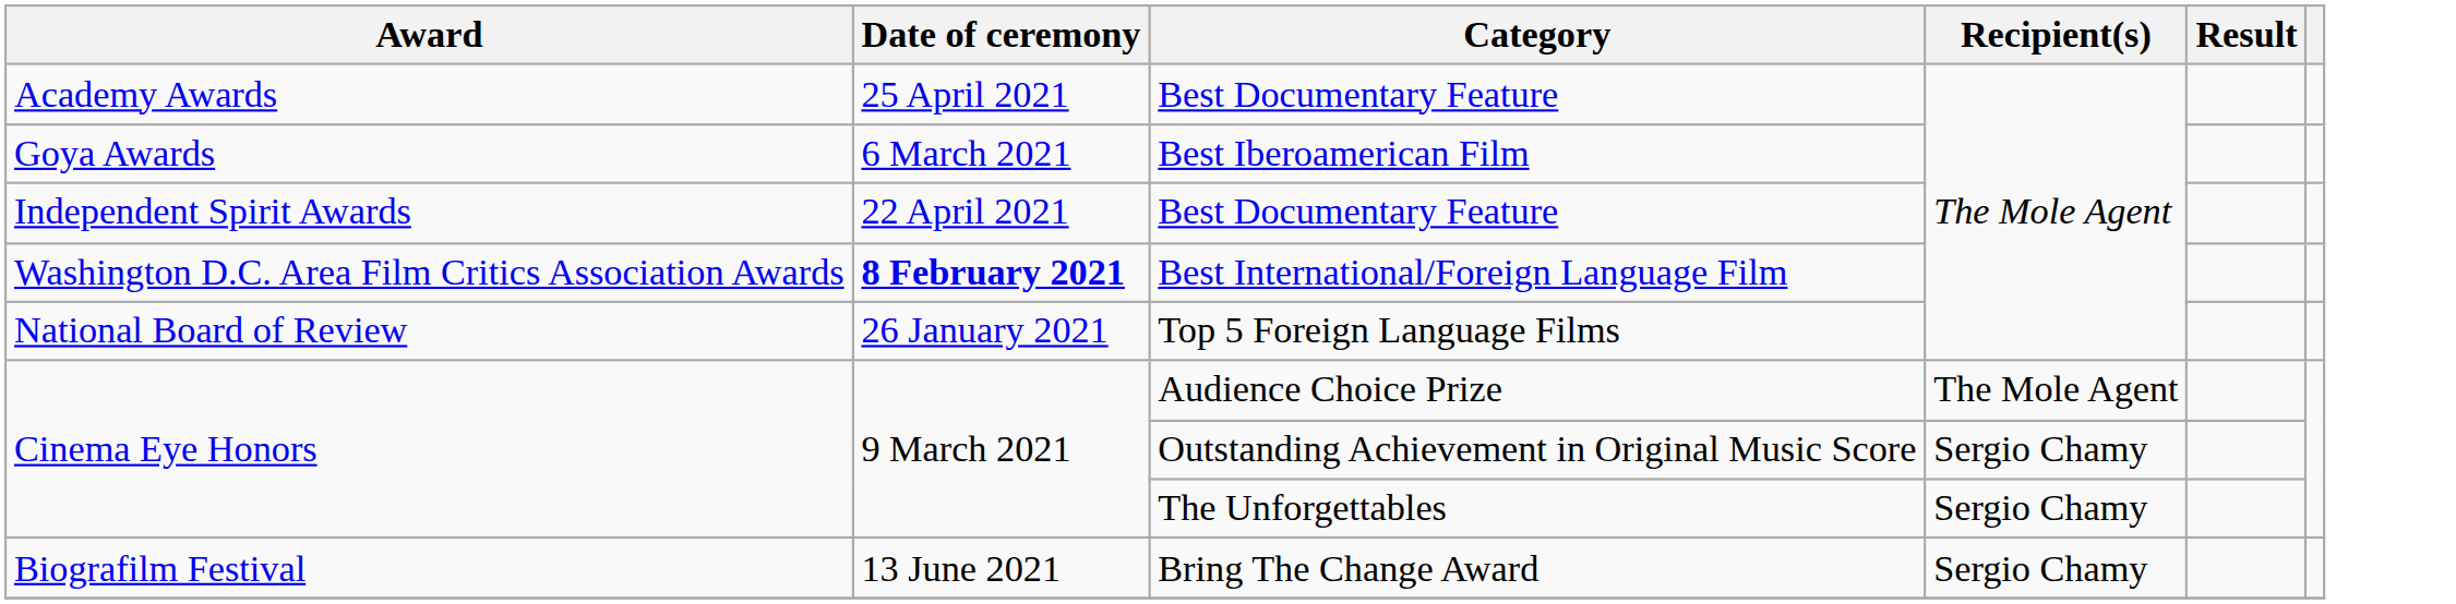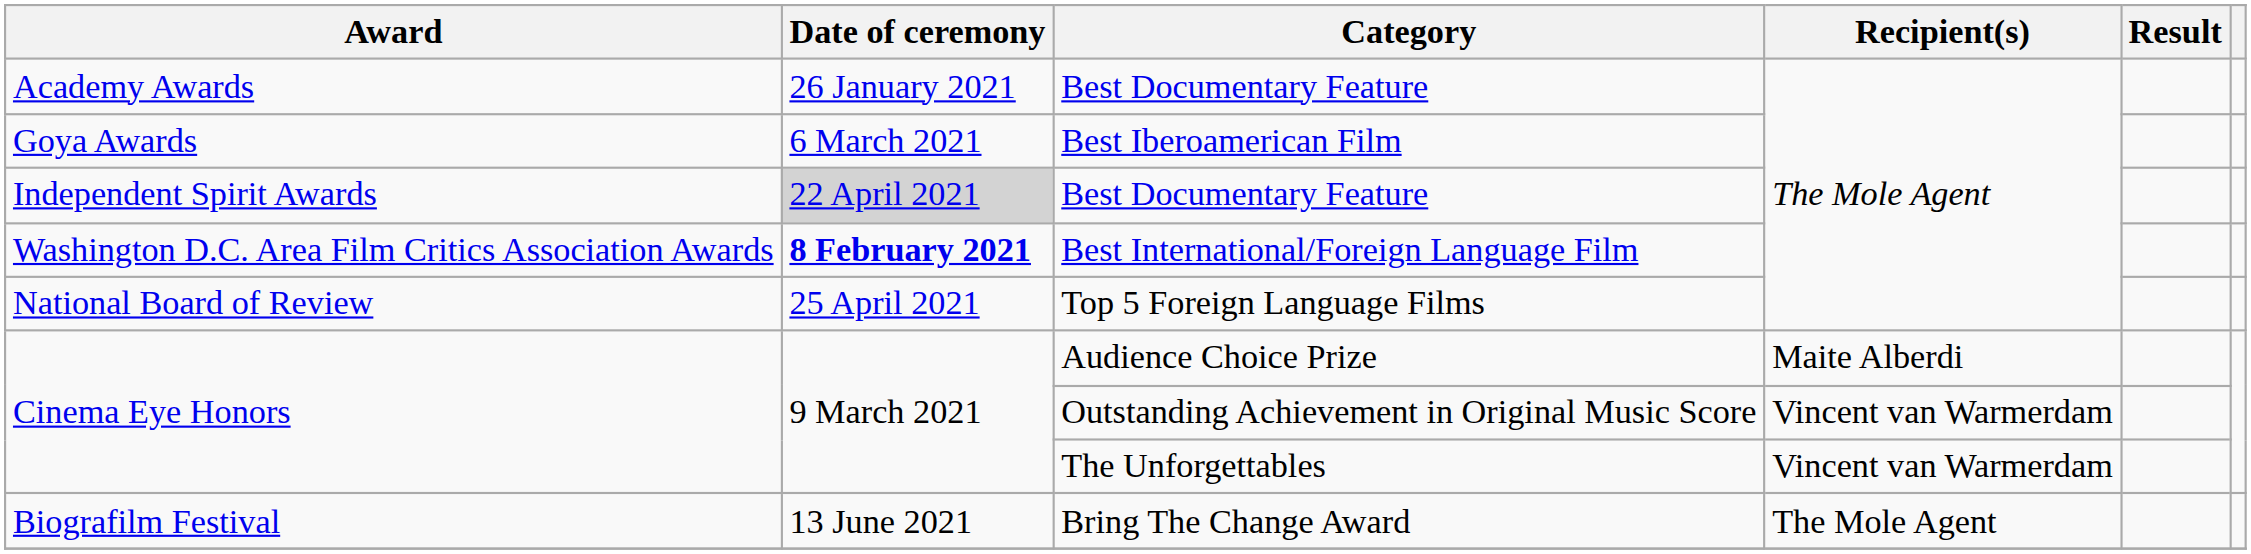Academy Awards / Best Documentary Feature | Date of ceremony: 25 April 2021 -> 26 January 2021
Independent Spirit Awards / Best Documentary Feature | Date of ceremony: no background -> lightgrey background
Top 5 Foreign Language Films | Date of ceremony: 26 January 2021 -> 25 April 2021
Audience Choice Prize | Recipient(s): The Mole Agent -> Maite Alberdi
Outstanding Achievement in Original Music Score | Recipient(s): Sergio Chamy -> Vincent van Warmerdam
The Unforgettables | Recipient(s): Sergio Chamy -> Vincent van Warmerdam
Bring The Change Award | Recipient(s): Sergio Chamy -> The Mole Agent
